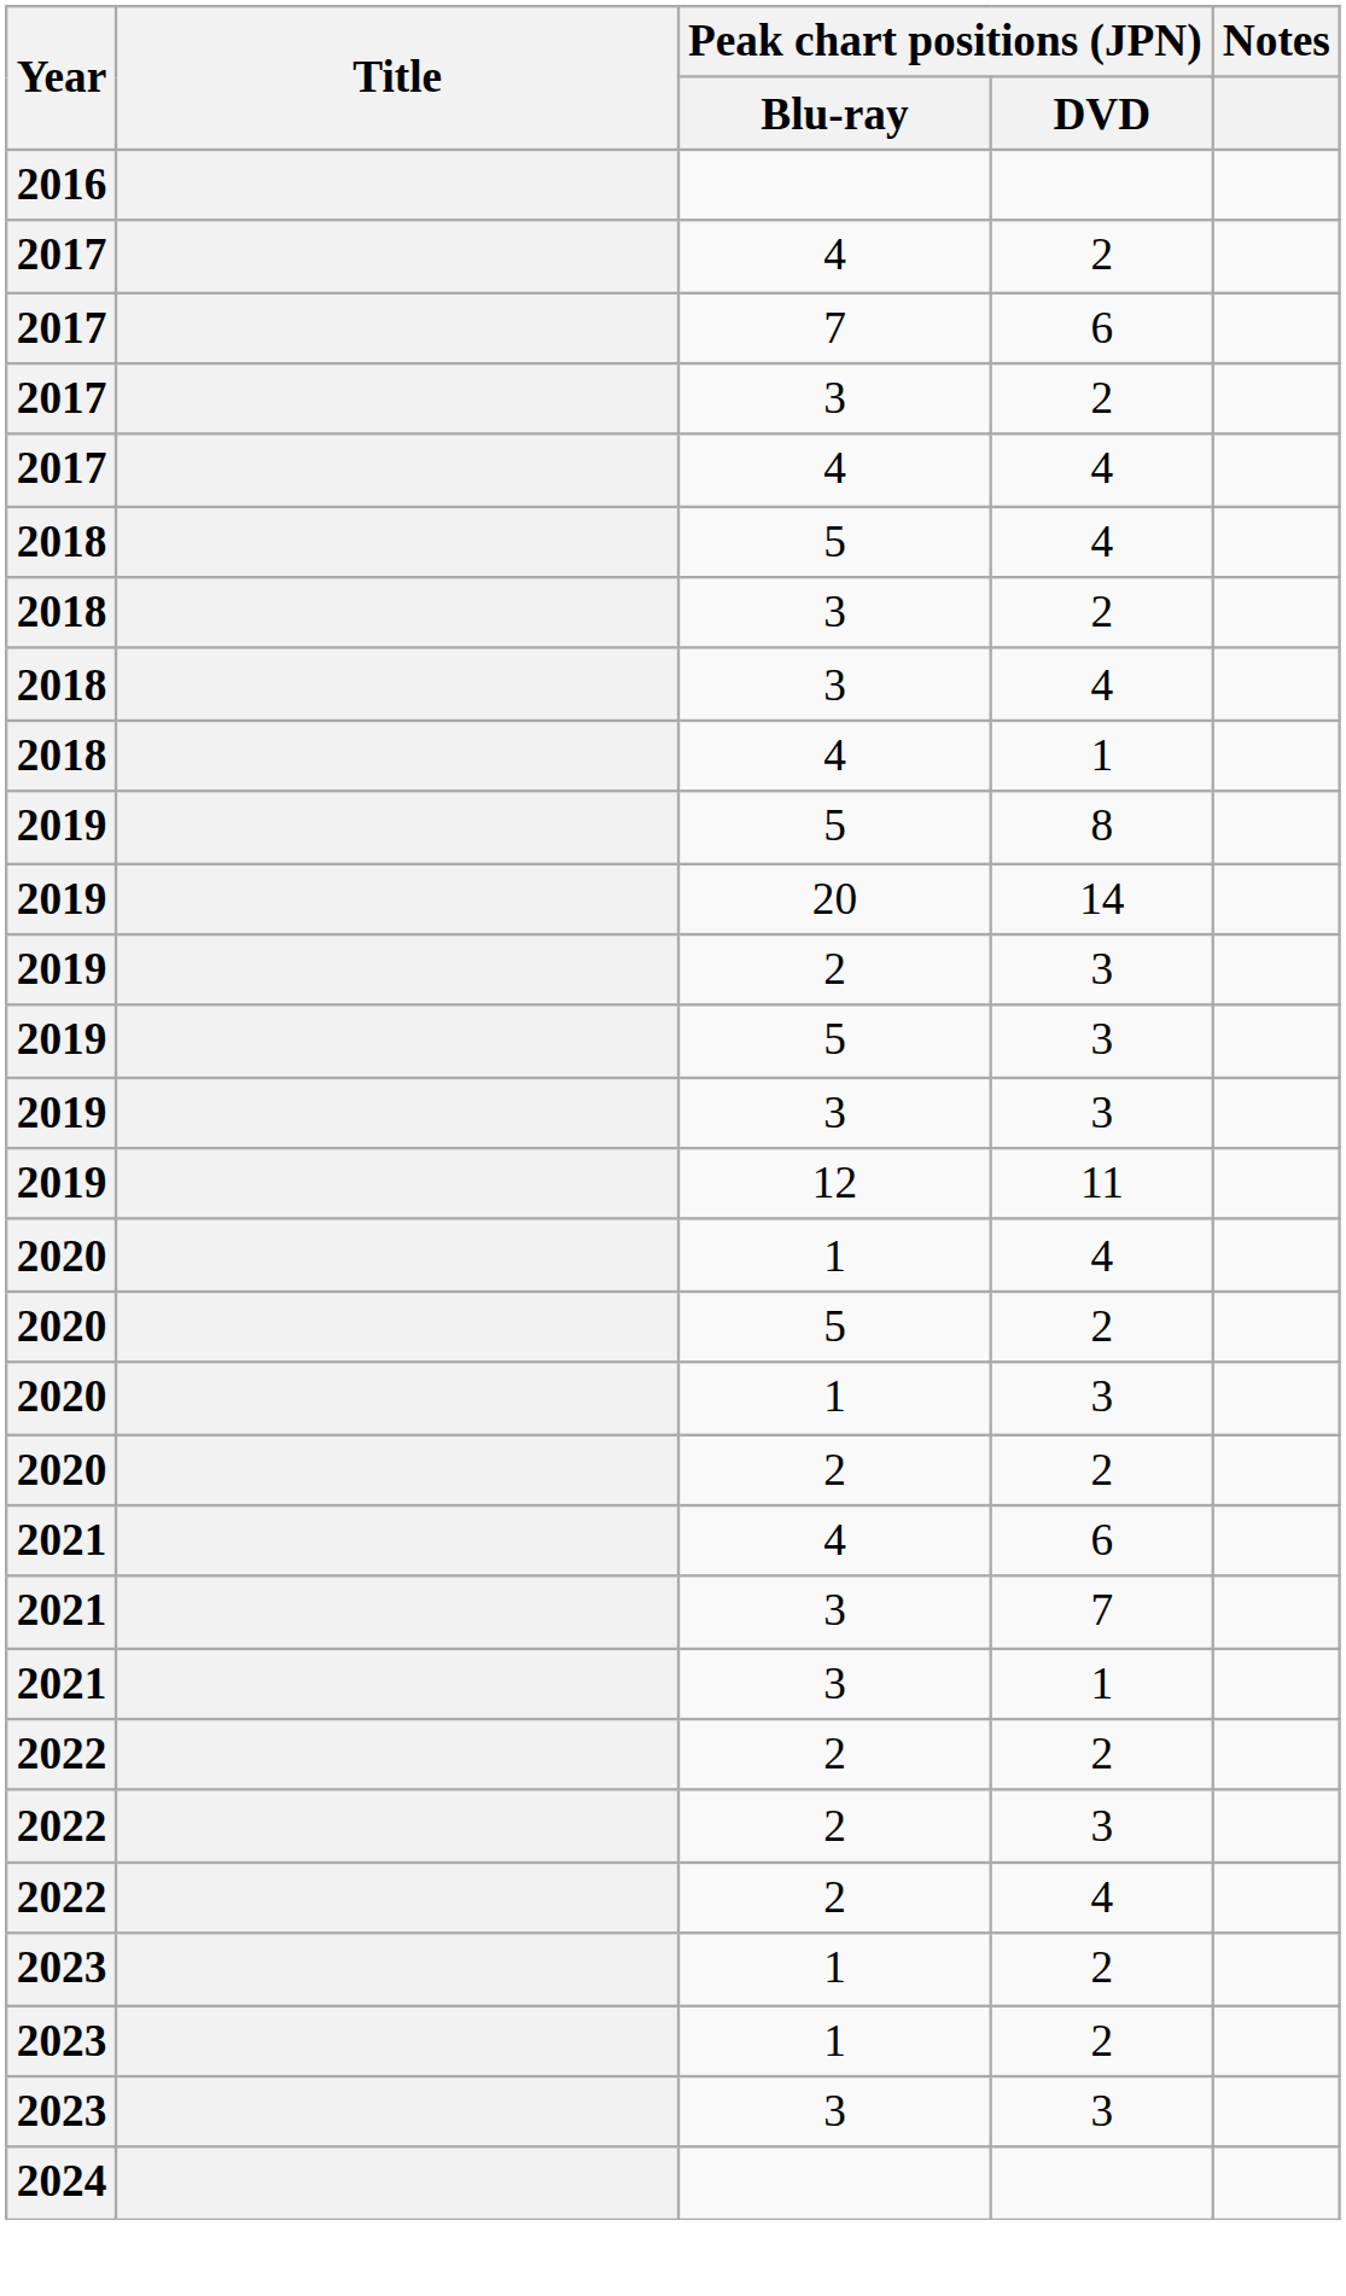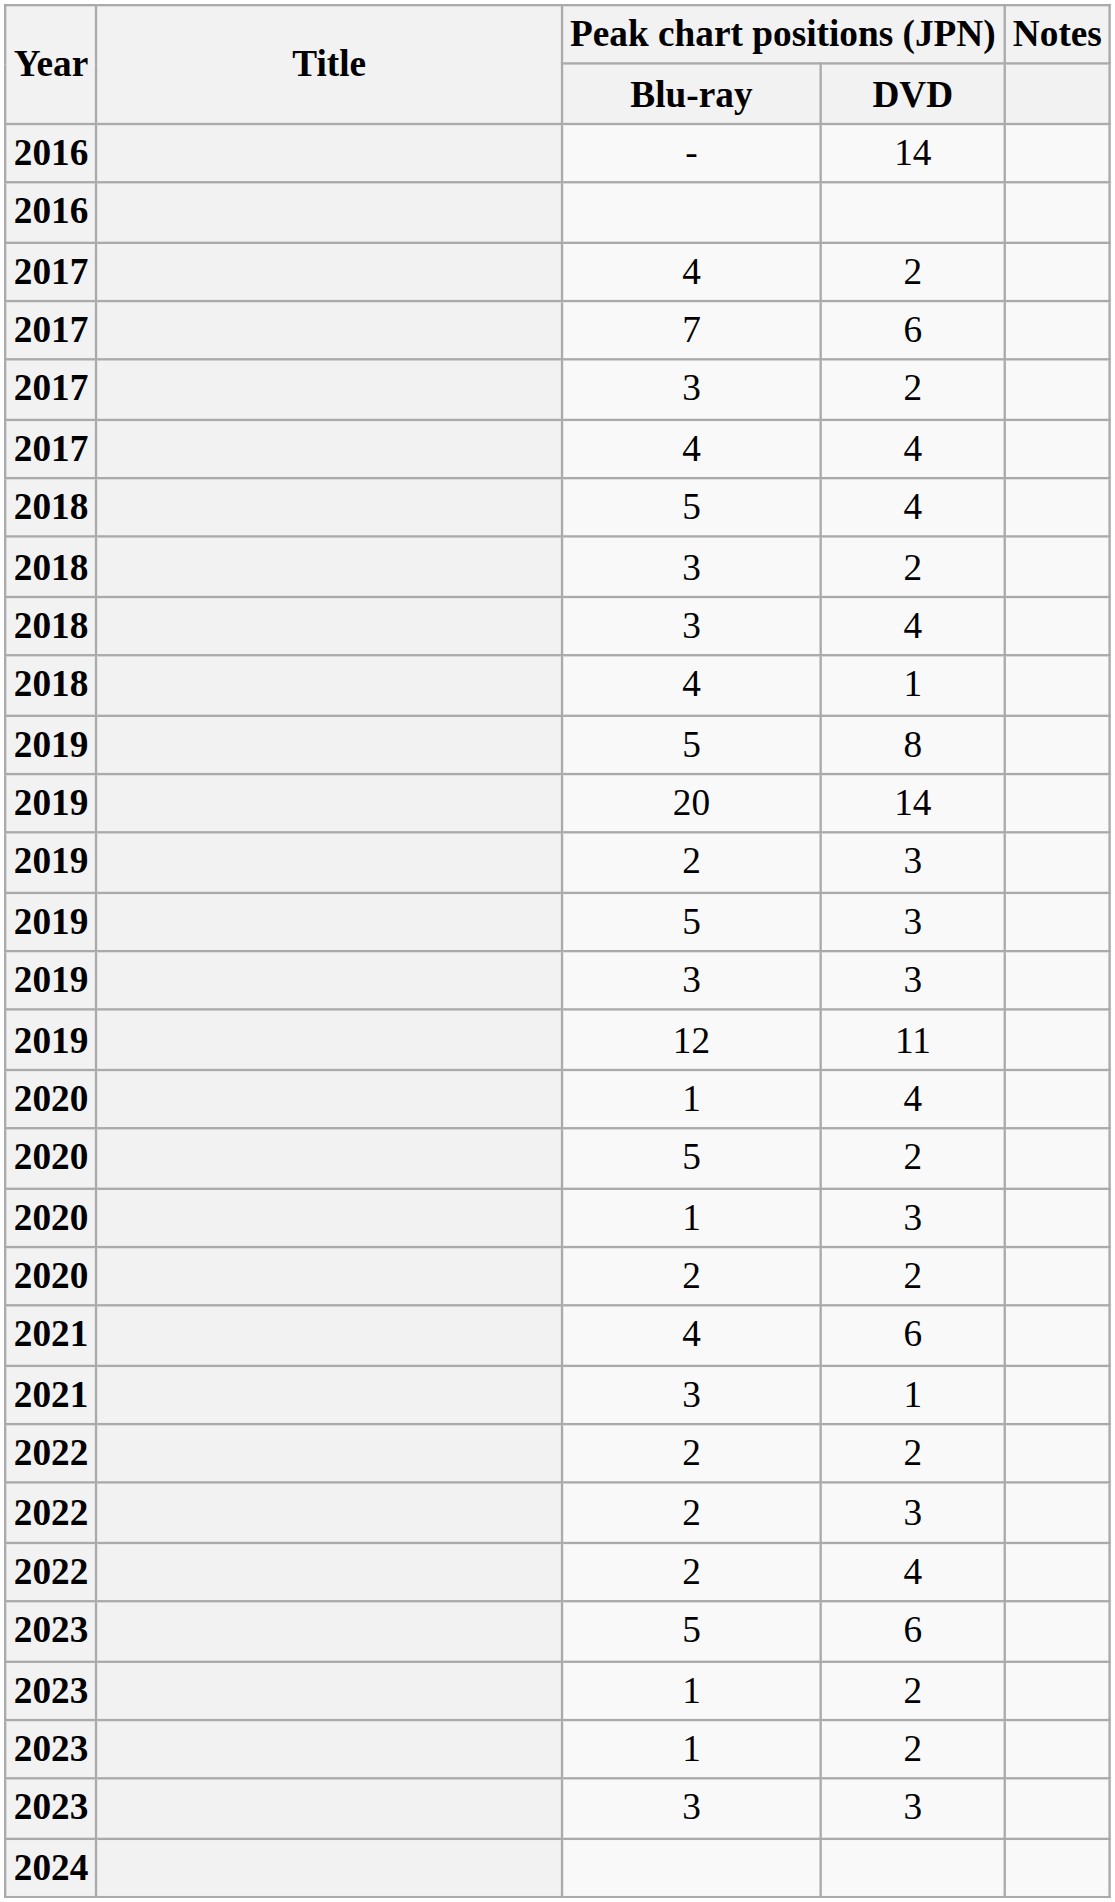+ row: 2016 | - | 14
- row: 2021 | 3 | 7
+ row: 2023 | 5 | 6
